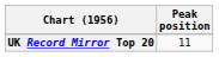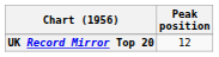UK Record Mirror Top 20 | Peak position: 11 -> 12
